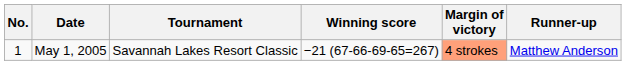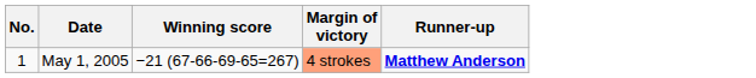- column: Tournament | Savannah Lakes Resort Classic
May 1, 2005 | Runner-up: normal -> bold
